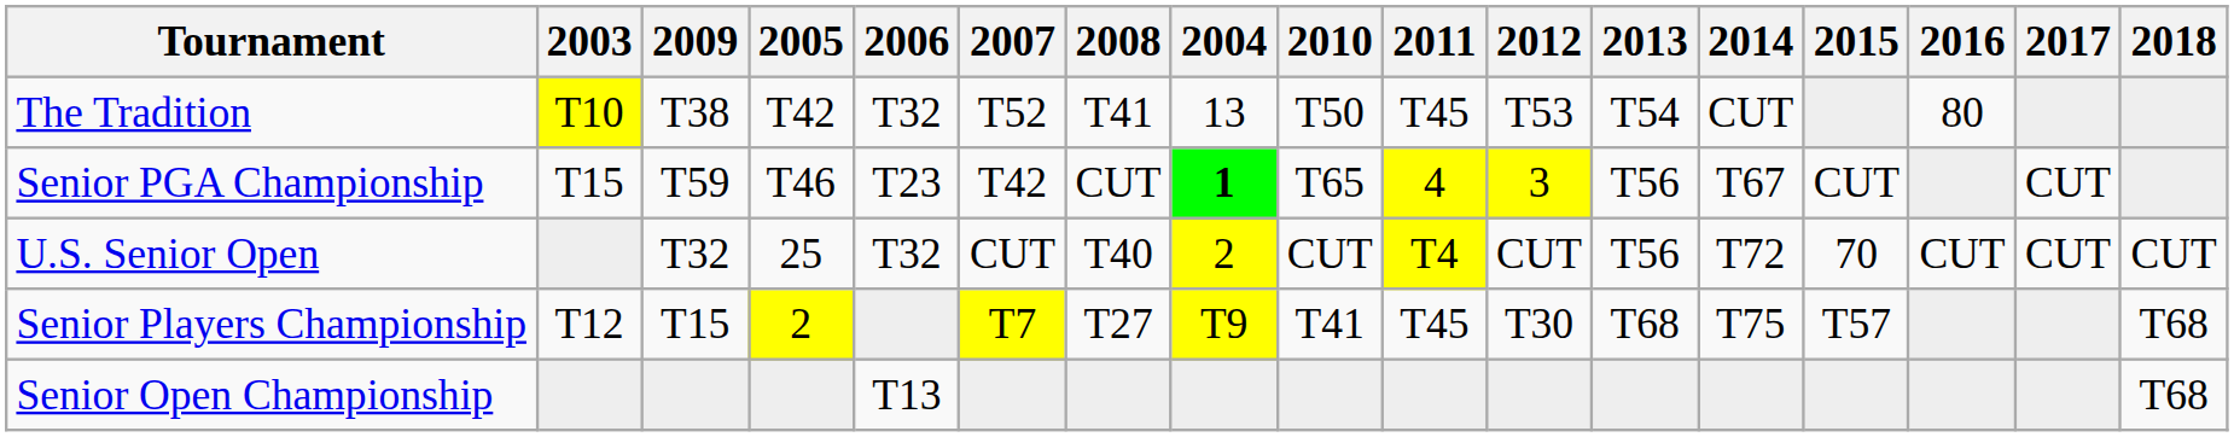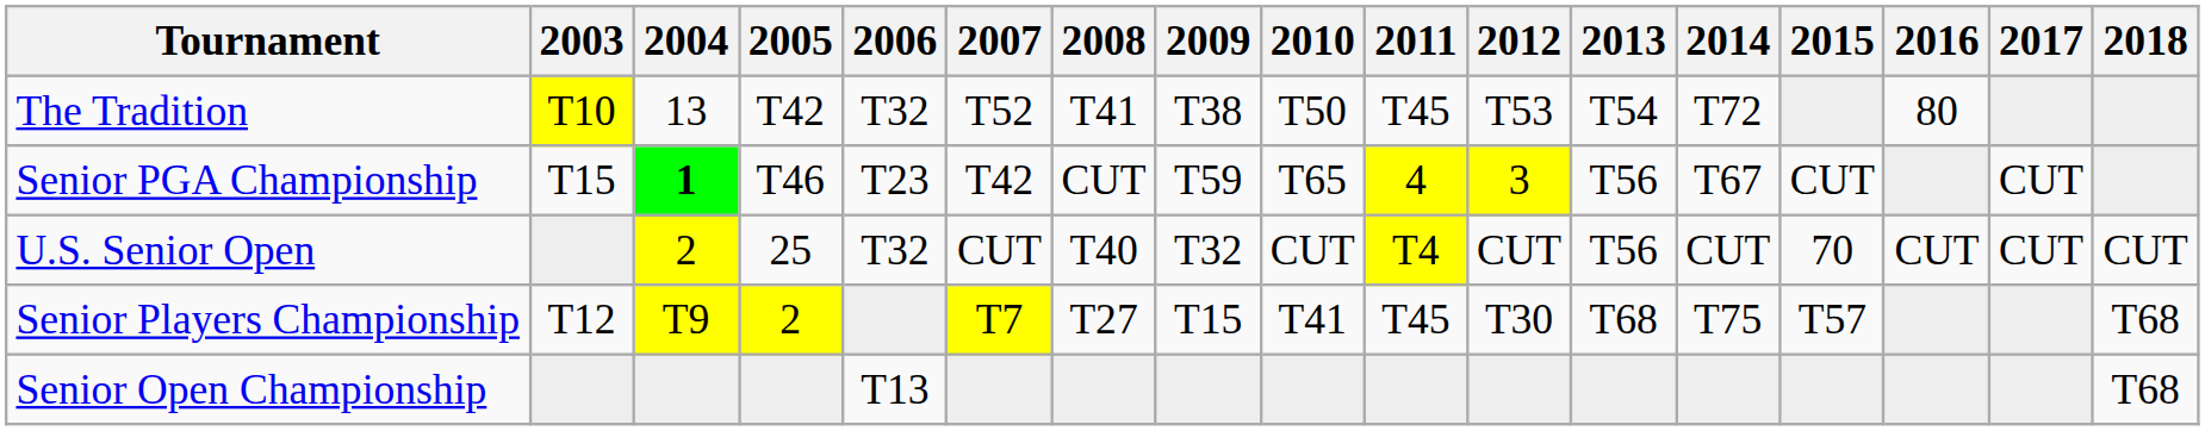columns swapped: 2004 <-> 2009
The Tradition | 2014: CUT -> T72
U.S. Senior Open | 2014: T72 -> CUT
